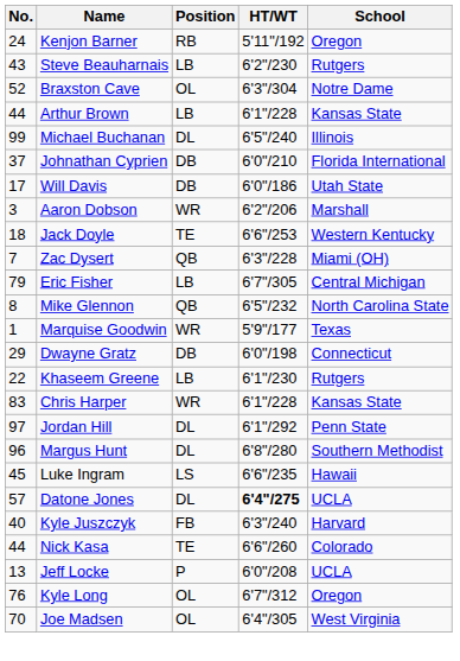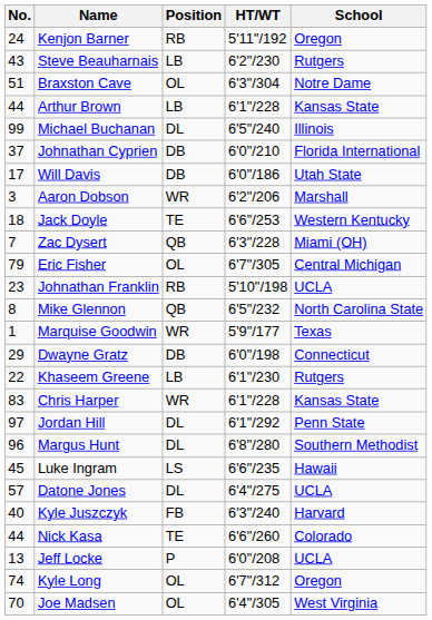Braxston Cave | No.: 52 -> 51
Eric Fisher | Position: LB -> OL
+ row: 23 | Johnathan Franklin | RB | 5'10"/198 | UCLA
Datone Jones | HT/WT: bold -> normal
Kyle Long | No.: 76 -> 74
